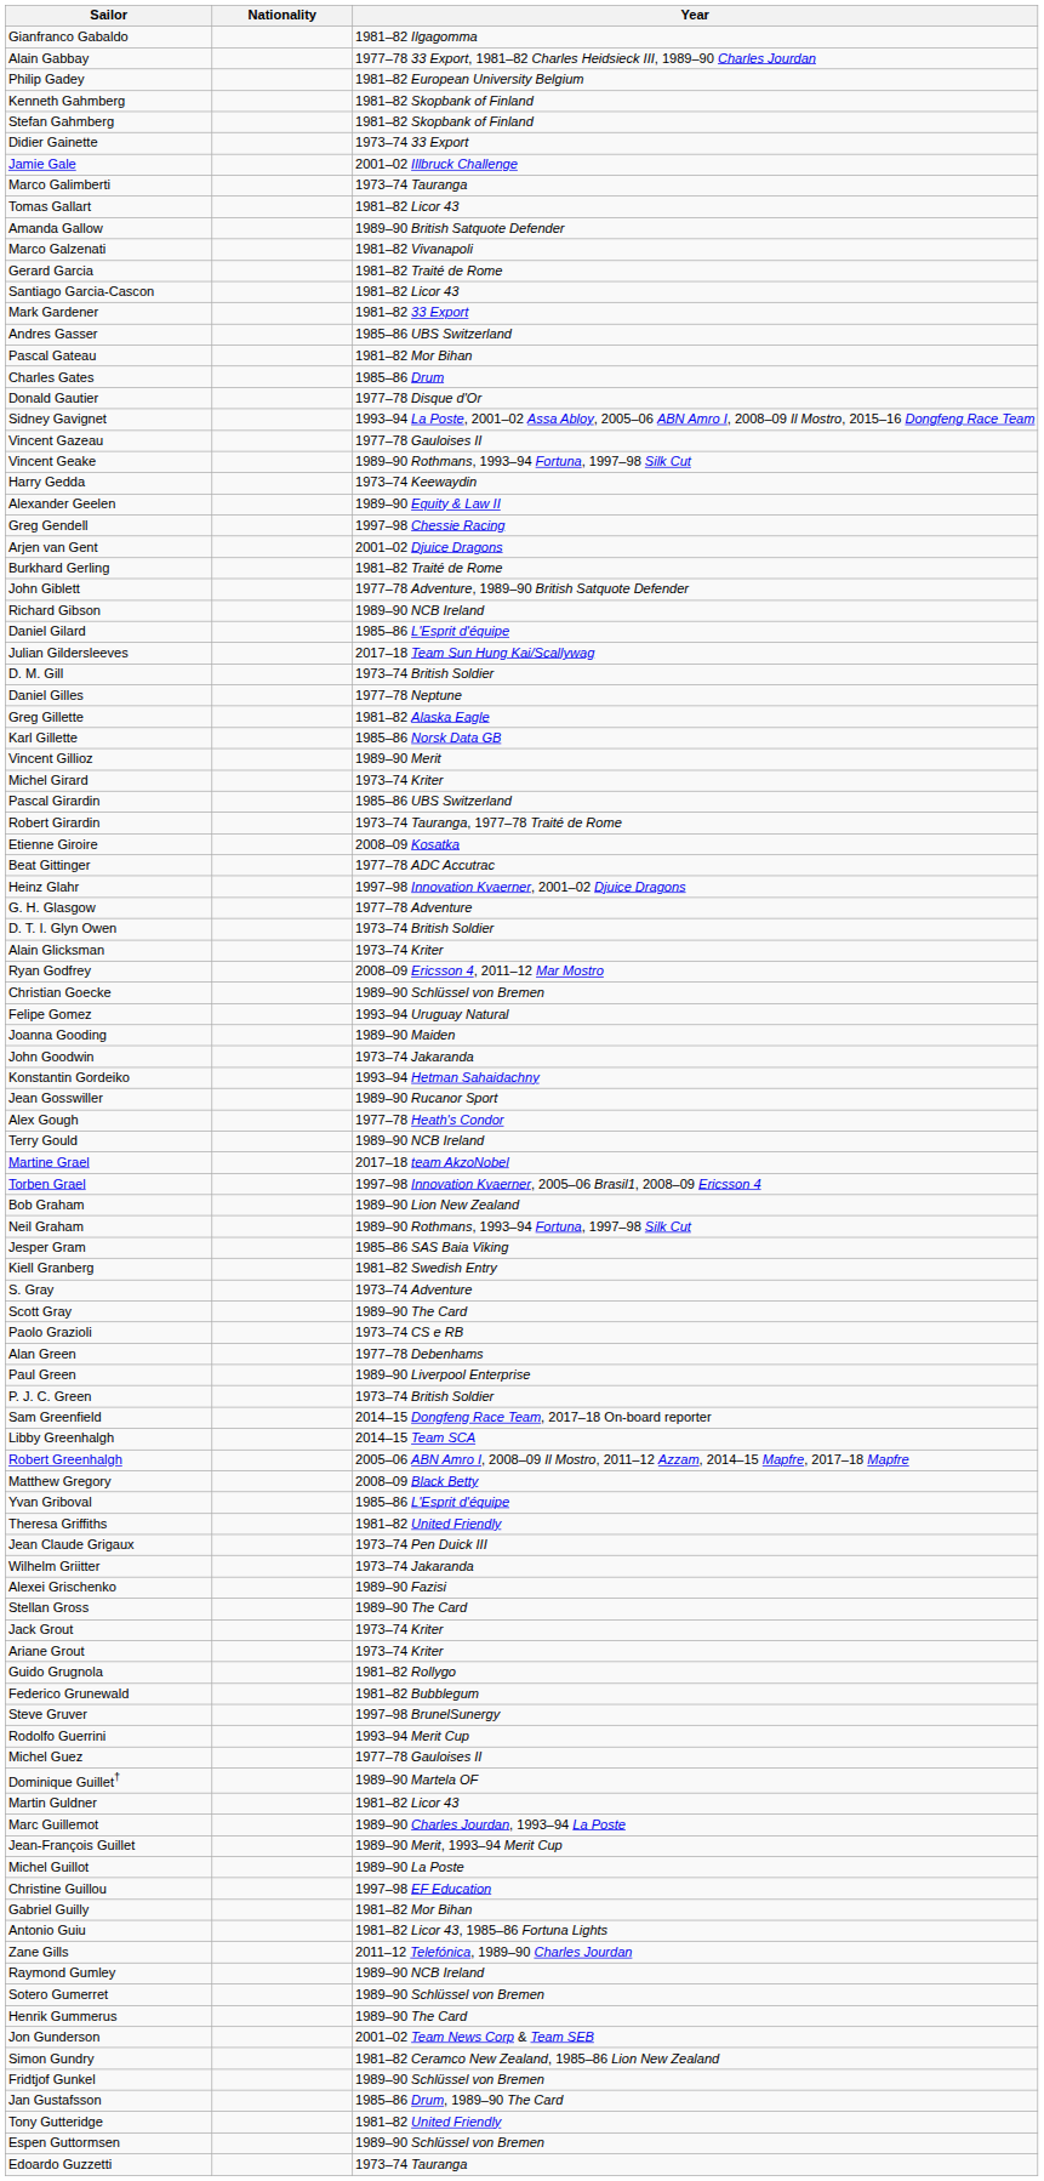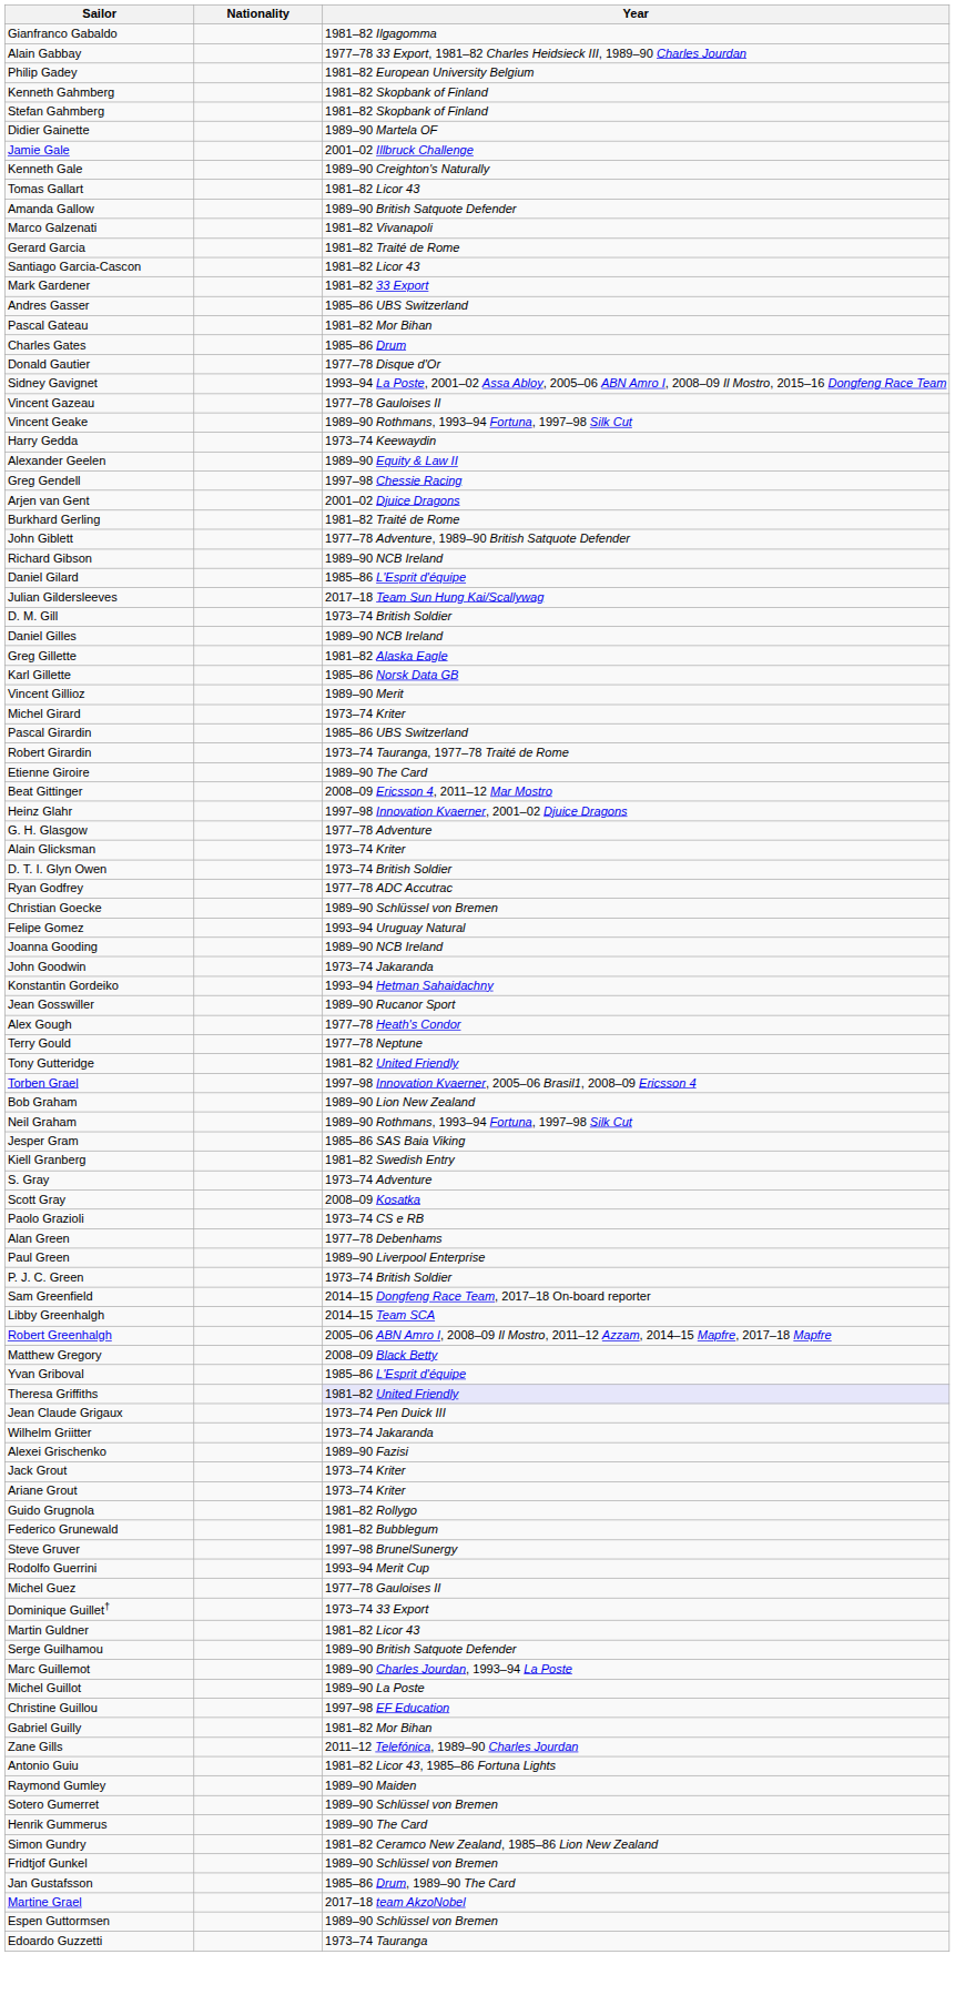Didier Gainette | Year: 1973–74 33 Export -> 1989–90 Martela OF
+ row: Kenneth Gale | 1989–90 Creighton's Naturally
- row: Marco Galimberti | 1973–74 Tauranga
Daniel Gilles | Year: 1977–78 Neptune -> 1989–90 NCB Ireland
Etienne Giroire | Year: 2008–09 Kosatka -> 1989–90 The Card
Beat Gittinger | Year: 1977–78 ADC Accutrac -> 2008–09 Ericsson 4, 2011–12 Mar Mostro
rows swapped: Alain Glicksman <-> D. T. I. Glyn Owen
Ryan Godfrey | Year: 2008–09 Ericsson 4, 2011–12 Mar Mostro -> 1977–78 ADC Accutrac
Joanna Gooding | Year: 1989–90 Maiden -> 1989–90 NCB Ireland
Terry Gould | Year: 1989–90 NCB Ireland -> 1977–78 Neptune
rows swapped: Martine Grael <-> Tony Gutteridge
Scott Gray | Year: 1989–90 The Card -> 2008–09 Kosatka
Theresa Griffiths | Year: no background -> lavender background
- row: Stellan Gross | 1989–90 The Card
Dominique Guillet† | Year: 1989–90 Martela OF -> 1973–74 33 Export
+ row: Serge Guilhamou | 1989–90 British Satquote Defender
- row: Jean-François Guillet | 1989–90 Merit, 1993–94 Merit Cup
rows swapped: Zane Gills <-> Antonio Guiu
Raymond Gumley | Year: 1989–90 NCB Ireland -> 1989–90 Maiden
- row: Jon Gunderson | 2001–02 Team News Corp & Team SEB
